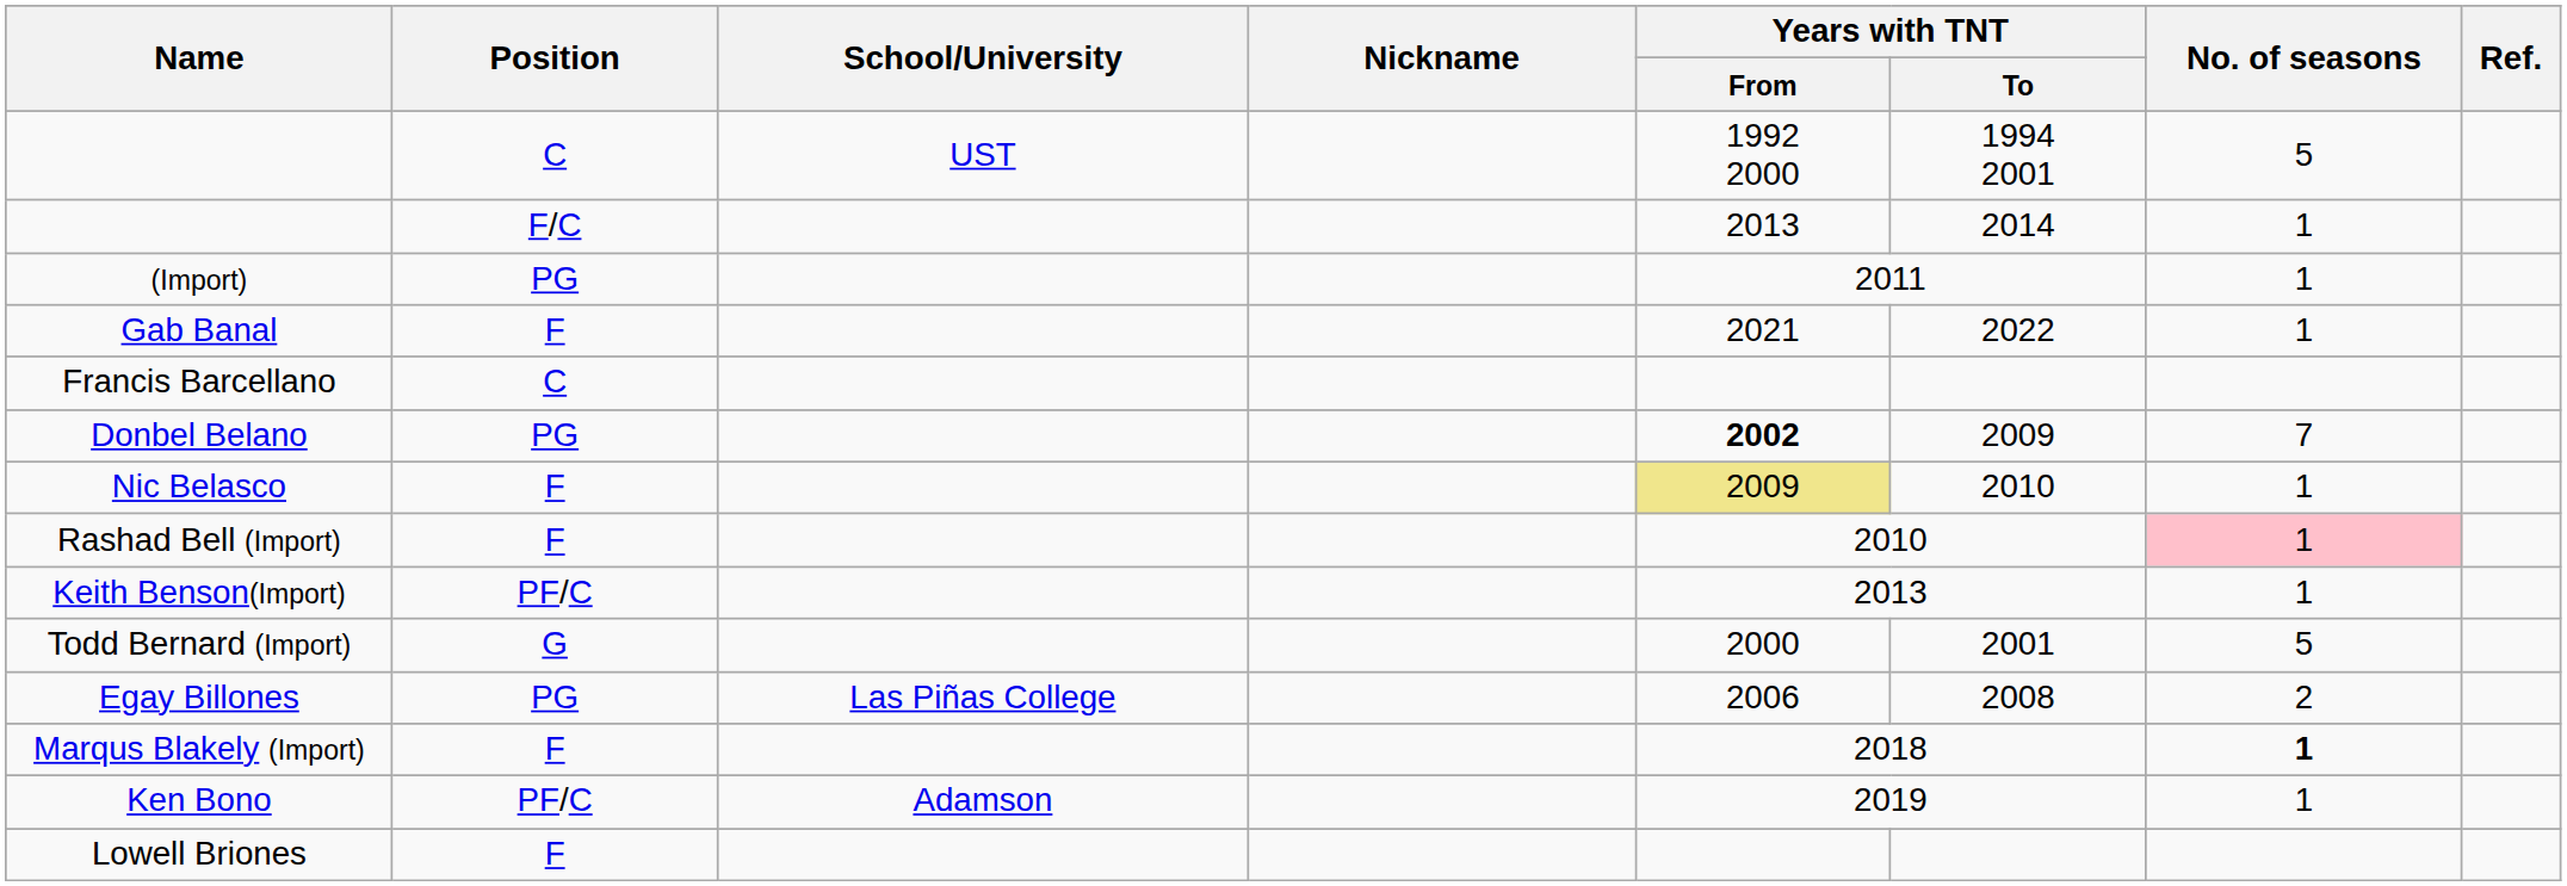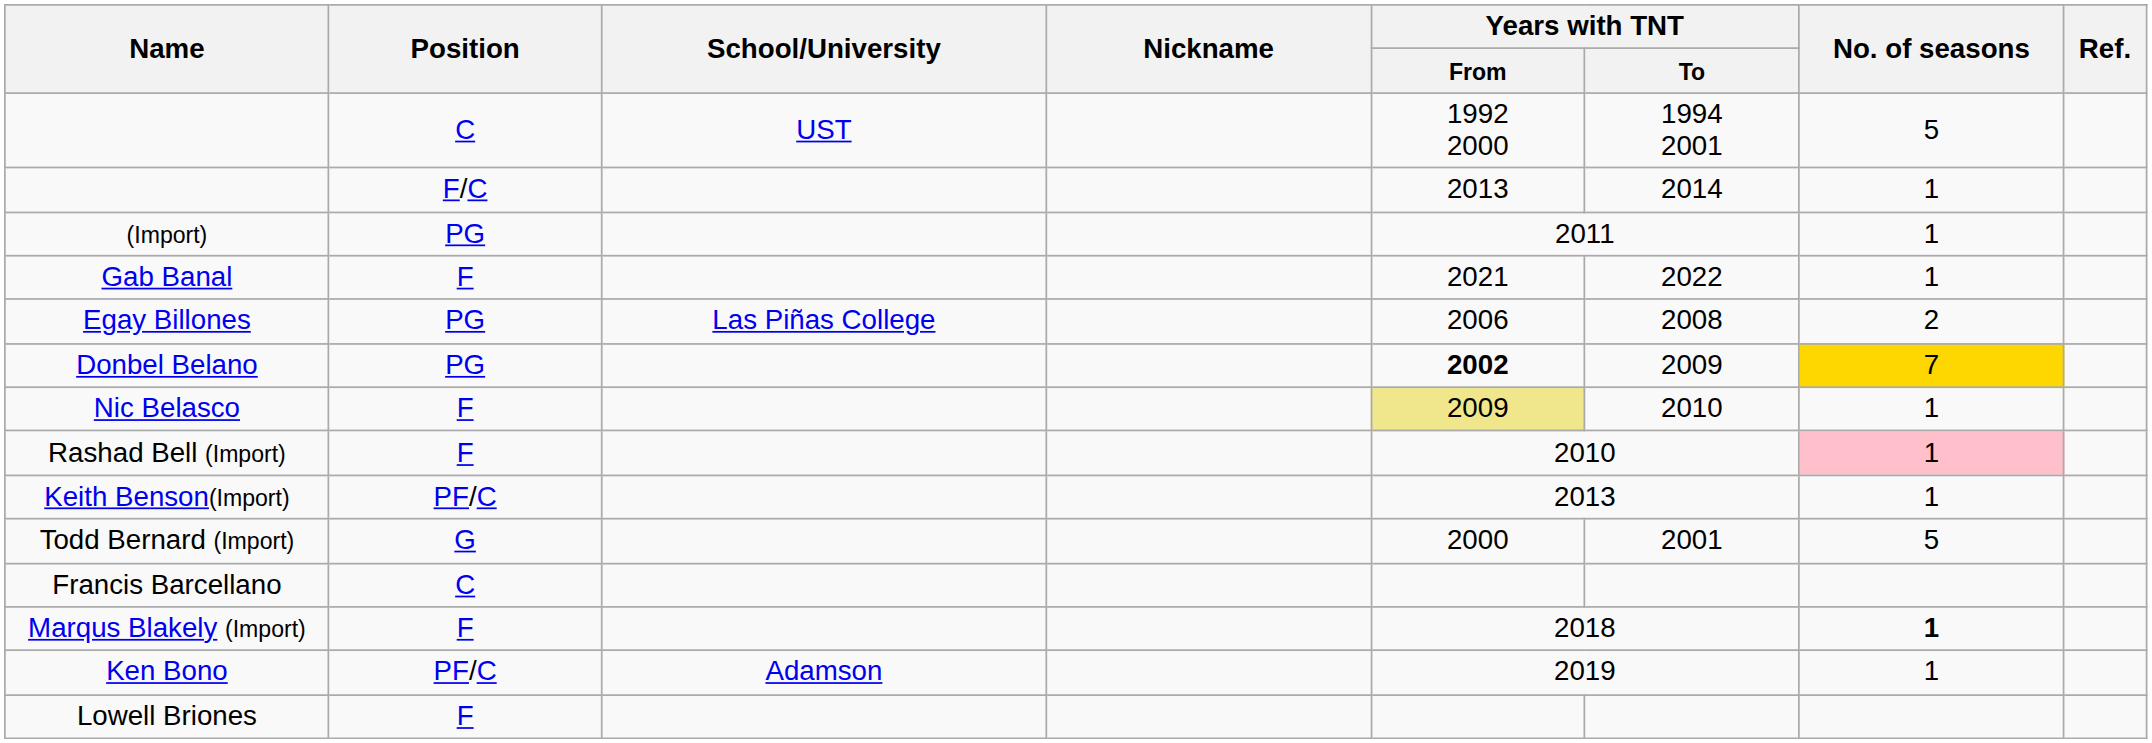rows swapped: Francis Barcellano <-> Egay Billones
Donbel Belano | No. of seasons: no background -> gold background
